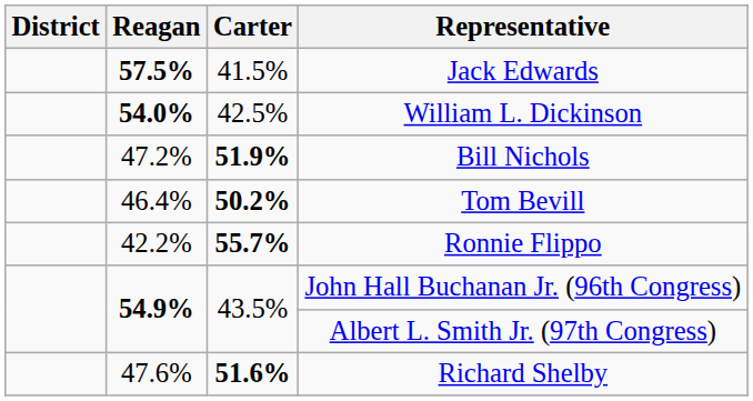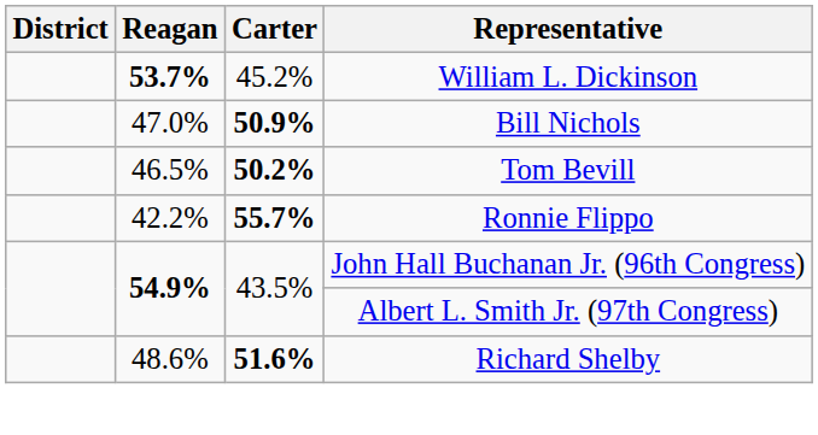- row: 57.5% | 41.5% | Jack Edwards
William L. Dickinson | Reagan: 54.0% -> 53.7%
William L. Dickinson | Carter: 42.5% -> 45.2%
Bill Nichols | Reagan: 47.2% -> 47.0%
Bill Nichols | Carter: 51.9% -> 50.9%
Tom Bevill | Reagan: 46.4% -> 46.5%
Richard Shelby | Reagan: 47.6% -> 48.6%
